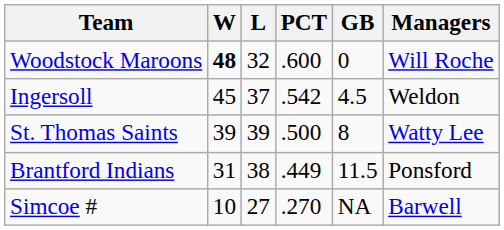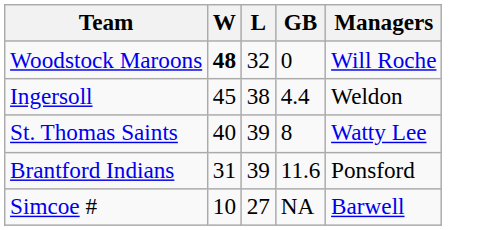- column: PCT | .600 | .542 | .500 | .449 | .270
Ingersoll | L: 37 -> 38
Ingersoll | GB: 4.5 -> 4.4
St. Thomas Saints | W: 39 -> 40
Brantford Indians | L: 38 -> 39
Brantford Indians | GB: 11.5 -> 11.6
